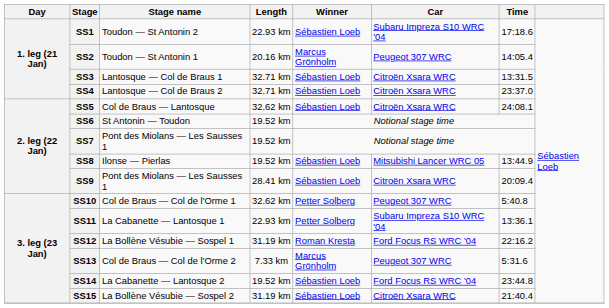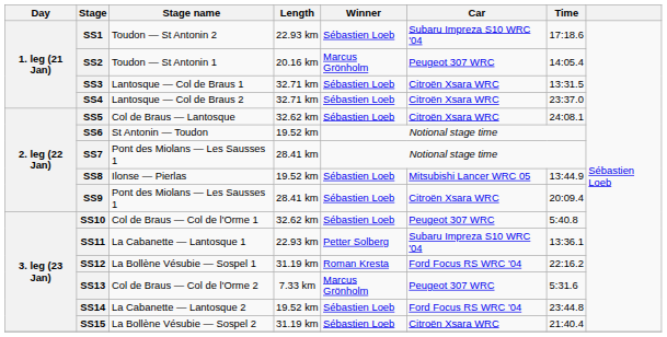SS7 | Length: 19.52 km -> 28.41 km
SS10 | Winner: Petter Solberg -> Sébastien Loeb
